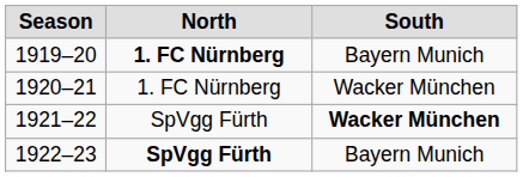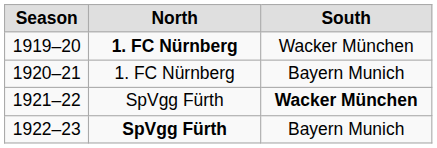1919–20 | South: Bayern Munich -> Wacker München
1920–21 | South: Wacker München -> Bayern Munich
